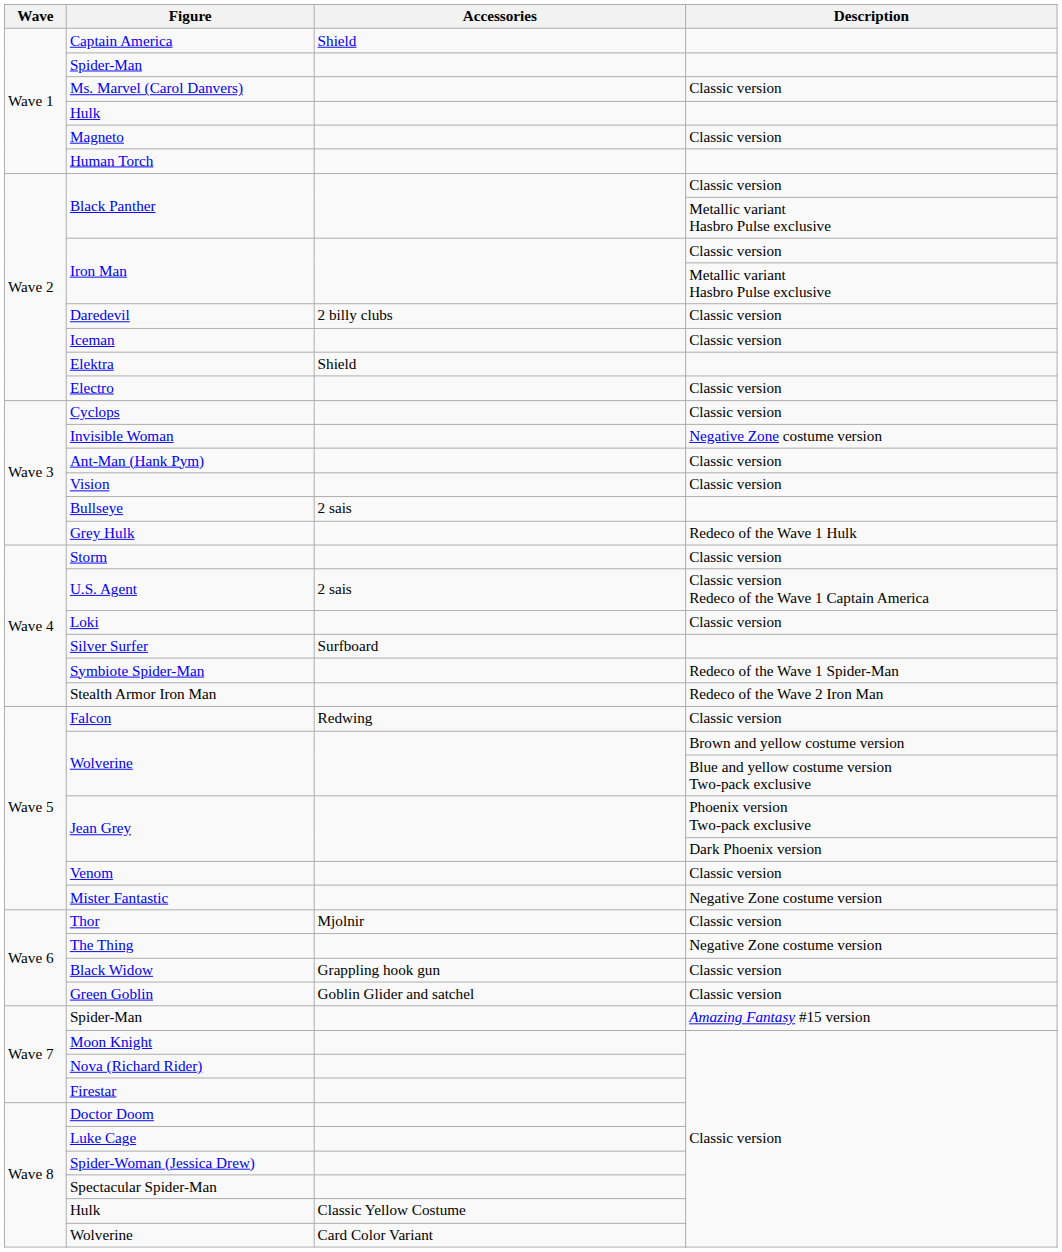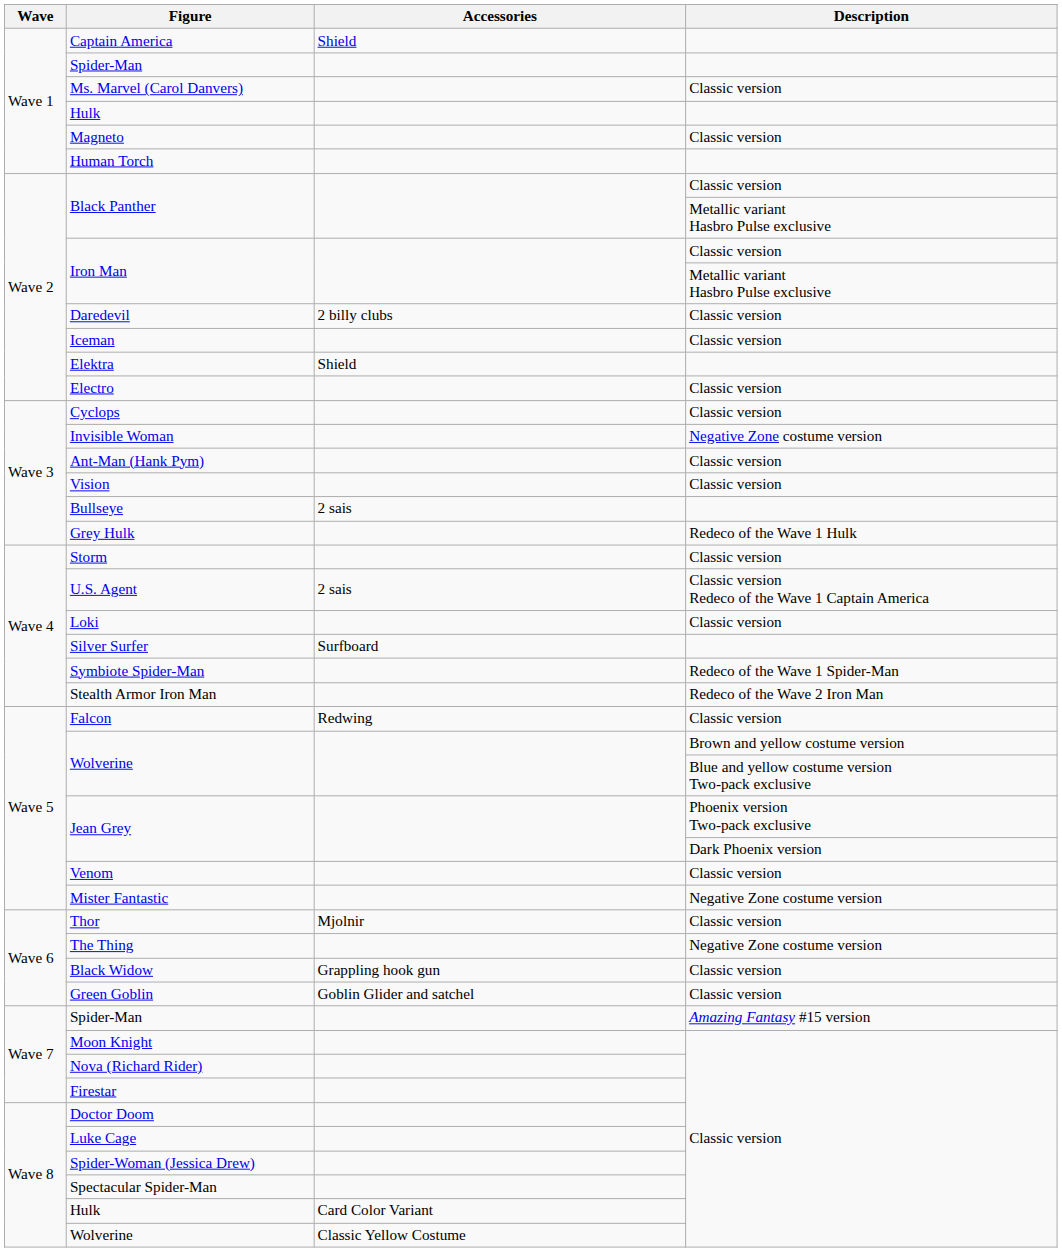Hulk / Classic version | Accessories: Classic Yellow Costume -> Card Color Variant
Wolverine / Classic version | Accessories: Card Color Variant -> Classic Yellow Costume
